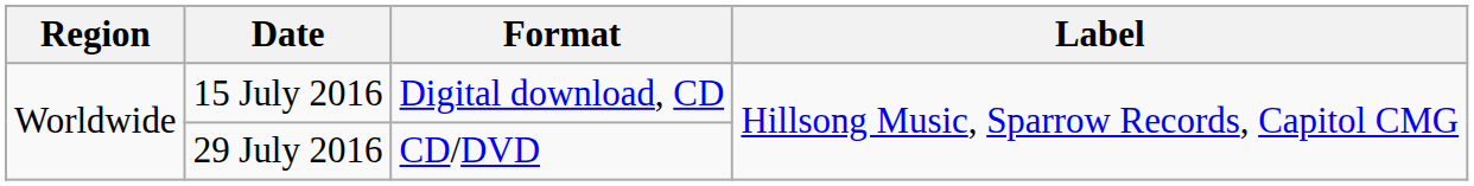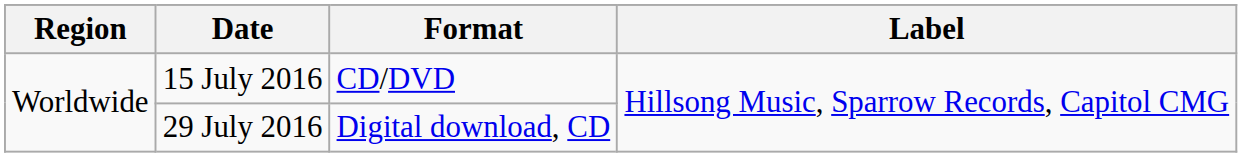15 July 2016 | Format: Digital download, CD -> CD/DVD
29 July 2016 | Format: CD/DVD -> Digital download, CD
